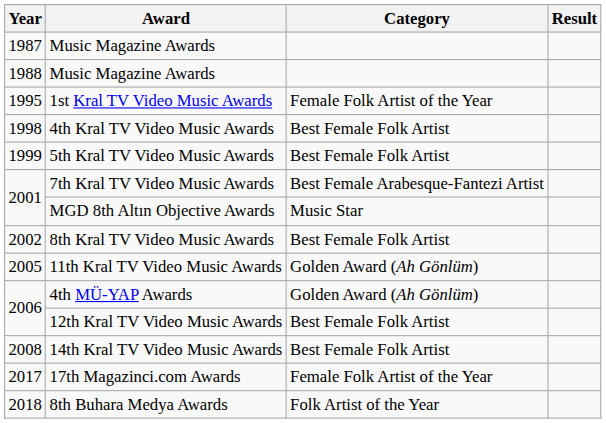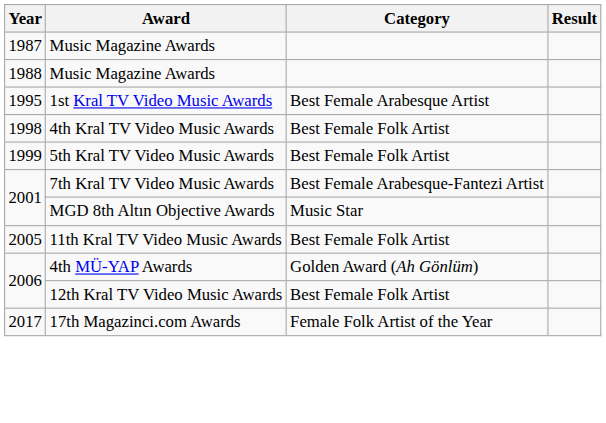1st Kral TV Video Music Awards | Category: Female Folk Artist of the Year -> Best Female Arabesque Artist
- row: 2002 | 8th Kral TV Video Music Awards | Best Female Folk Artist
11th Kral TV Video Music Awards | Category: Golden Award (Ah Gönlüm) -> Best Female Folk Artist
- row: 2008 | 14th Kral TV Video Music Awards | Best Female Folk Artist
- row: 2018 | 8th Buhara Medya Awards | Folk Artist of the Year
